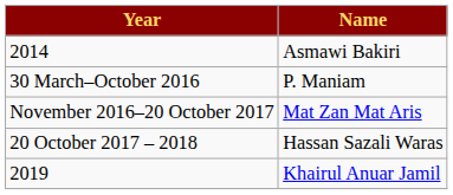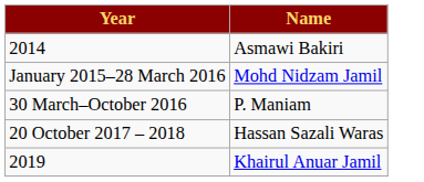+ row: January 2015–28 March 2016 | Mohd Nidzam Jamil
- row: November 2016–20 October 2017 | Mat Zan Mat Aris
